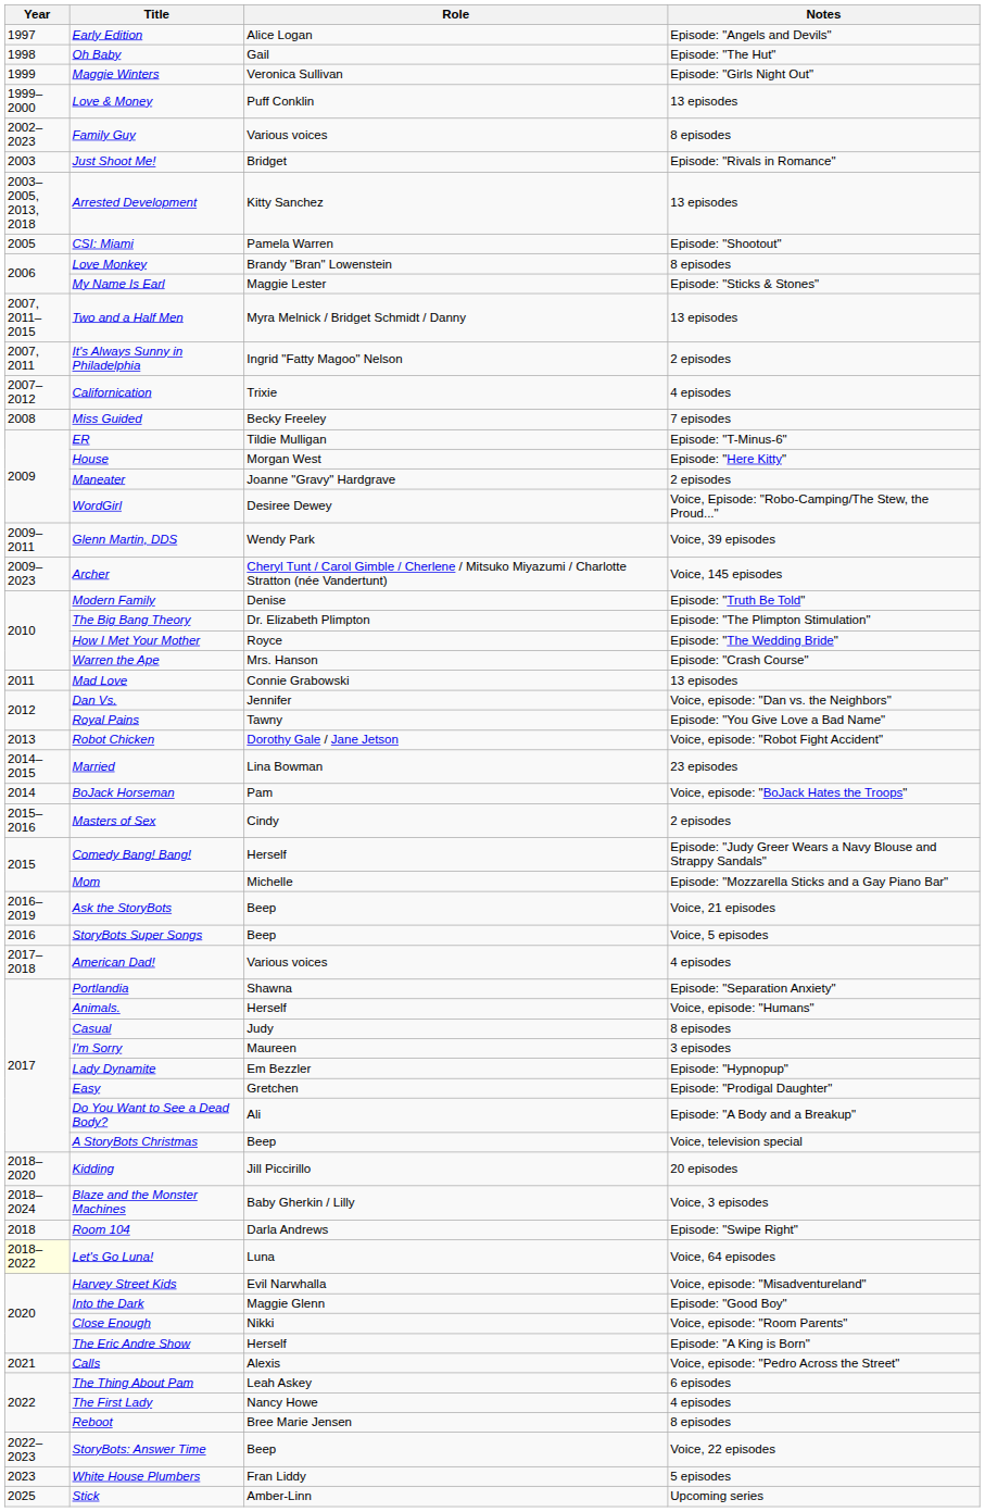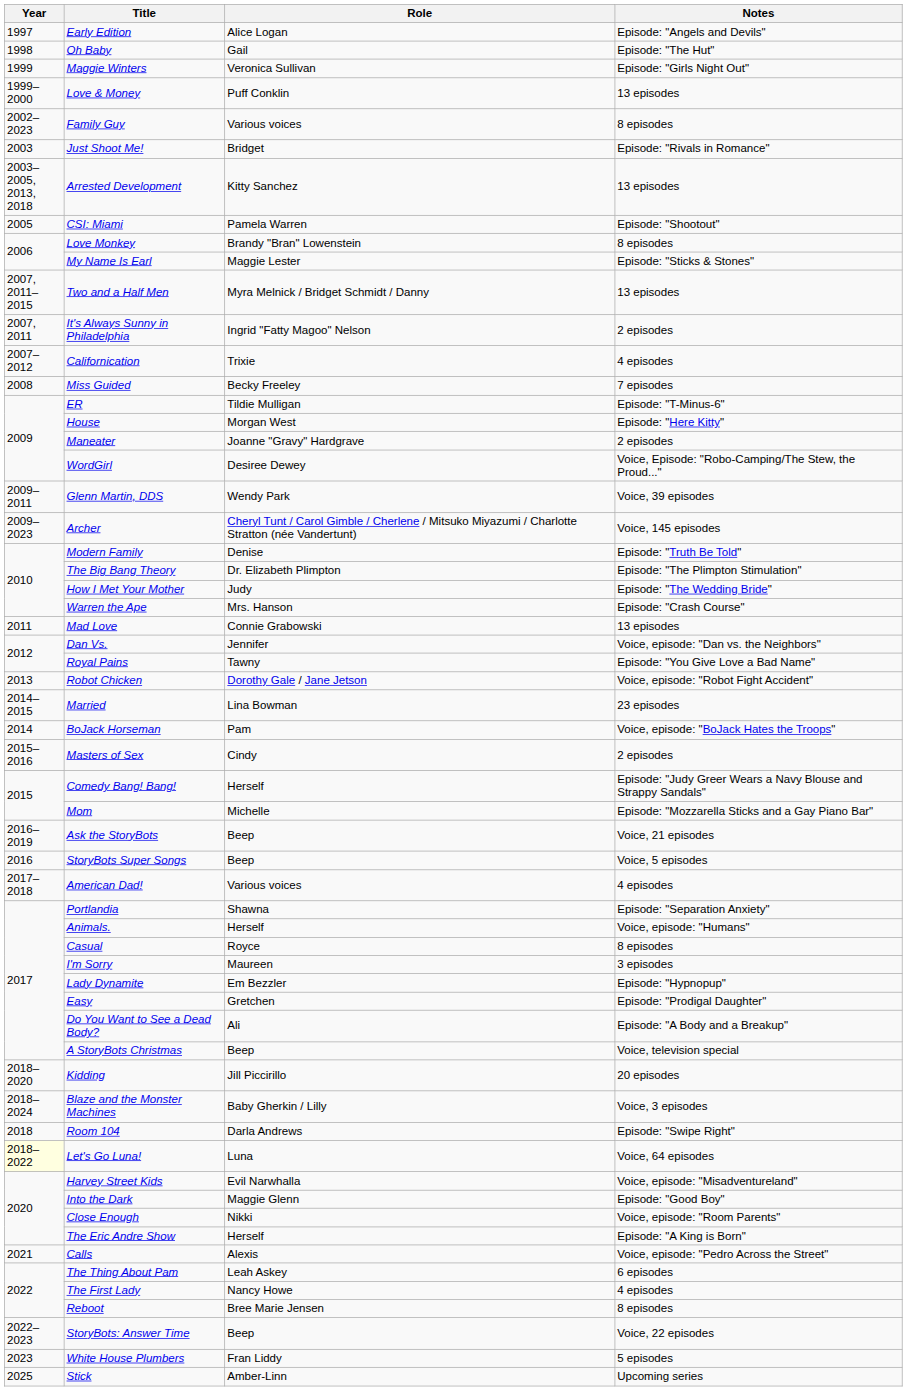How I Met Your Mother | Role: Royce -> Judy
Casual | Role: Judy -> Royce
